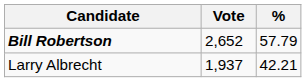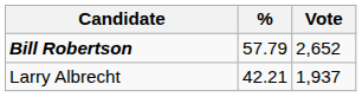columns swapped: Vote <-> %
